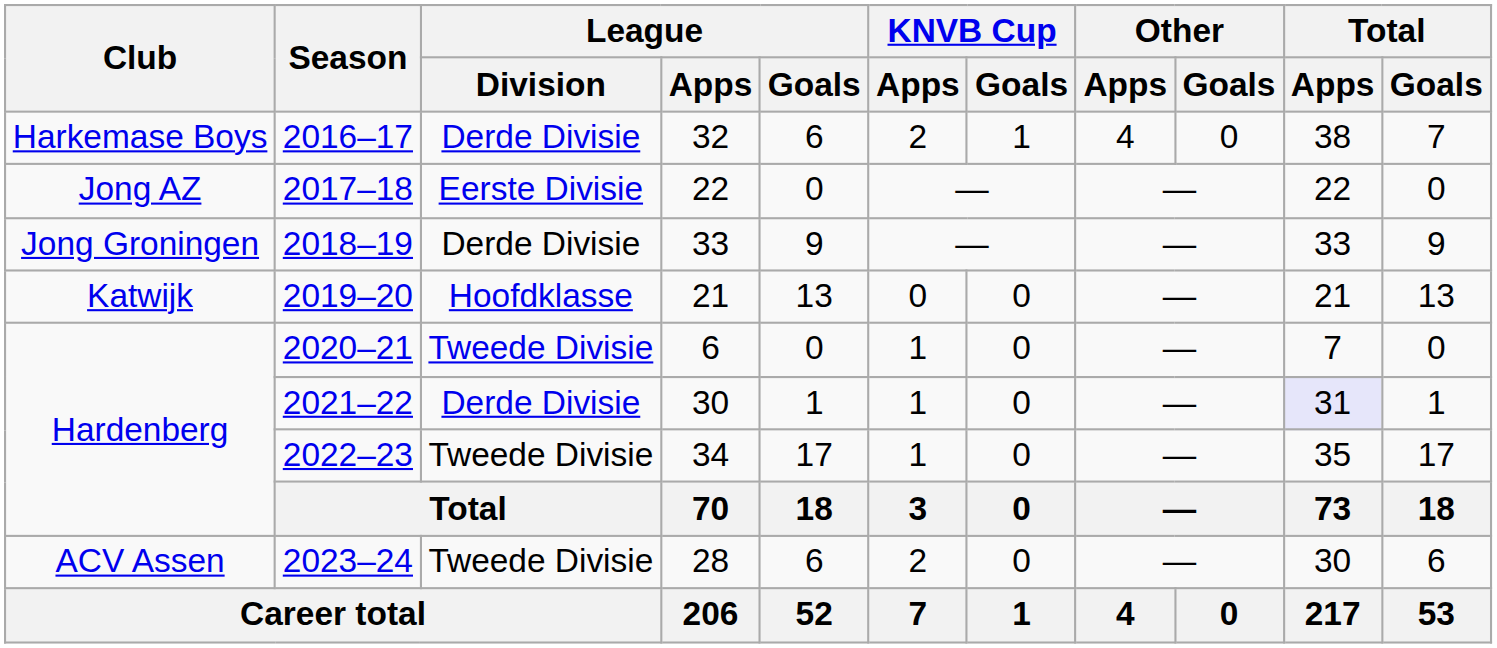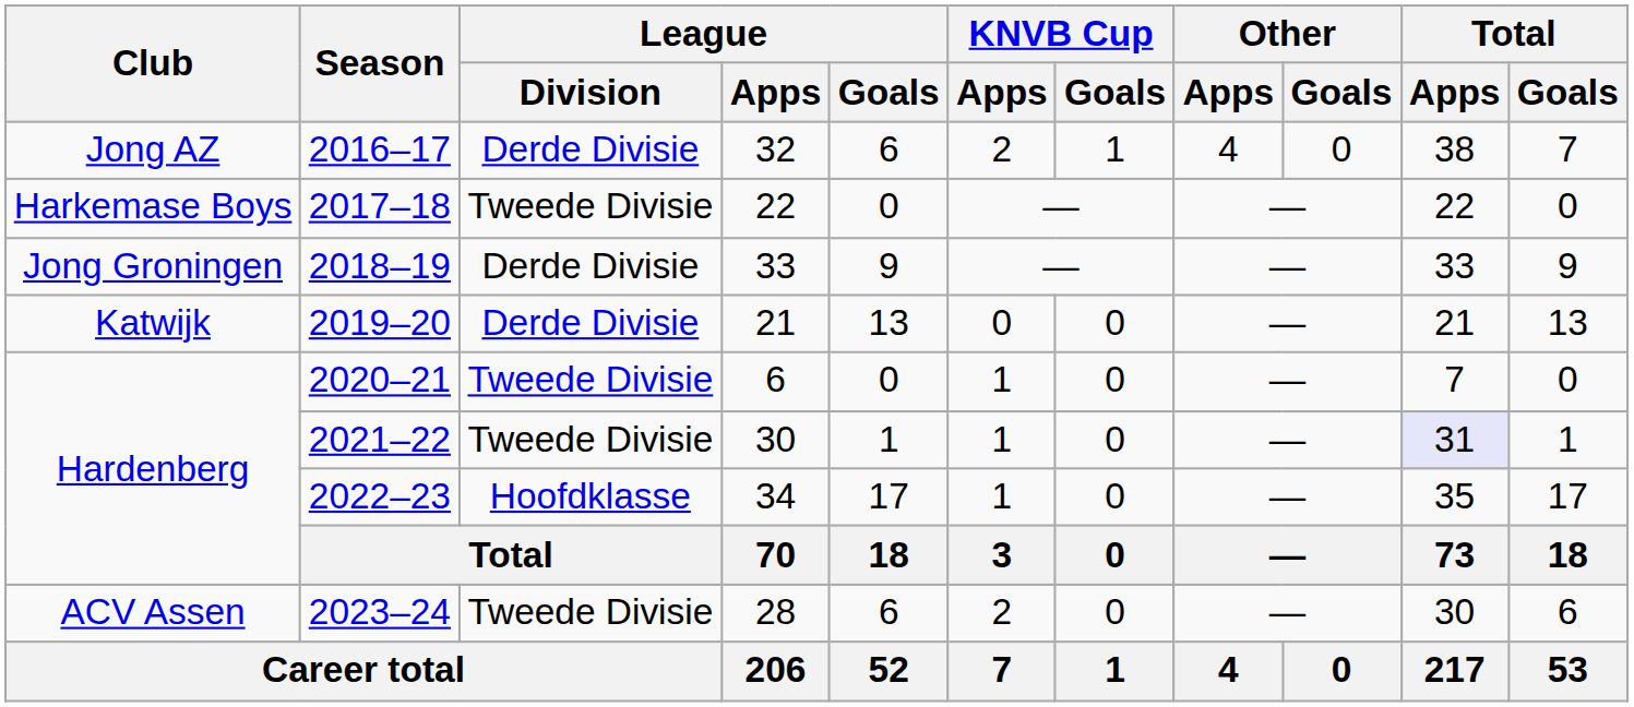2016–17 | Club: Harkemase Boys -> Jong AZ
2017–18 | Club: Jong AZ -> Harkemase Boys
2017–18 | League / Division: Eerste Divisie -> Tweede Divisie
2019–20 | League / Division: Hoofdklasse -> Derde Divisie
2021–22 | League / Division: Derde Divisie -> Tweede Divisie
2022–23 | League / Division: Tweede Divisie -> Hoofdklasse
